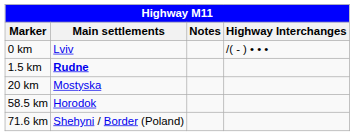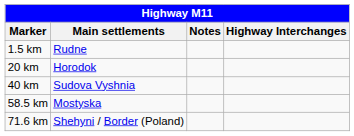- row: 0 km | Lviv | /( - ) • • •
1.5 km | Main settlements: bold -> normal
20 km | Main settlements: Mostyska -> Horodok
+ row: 40 km | Sudova Vyshnia
58.5 km | Main settlements: Horodok -> Mostyska
